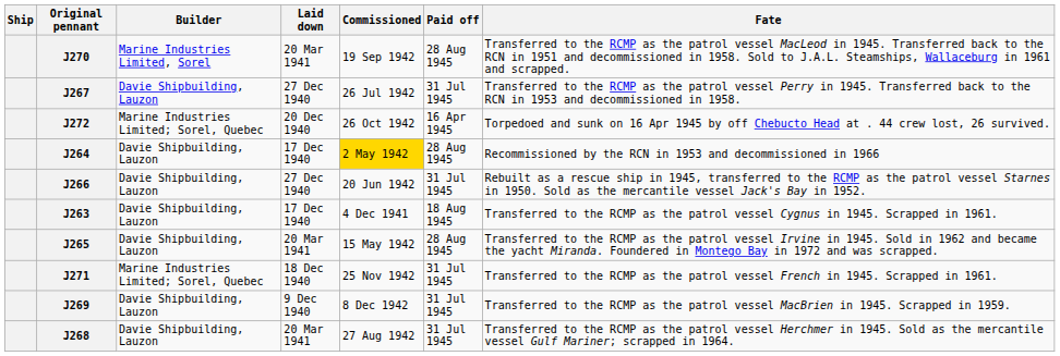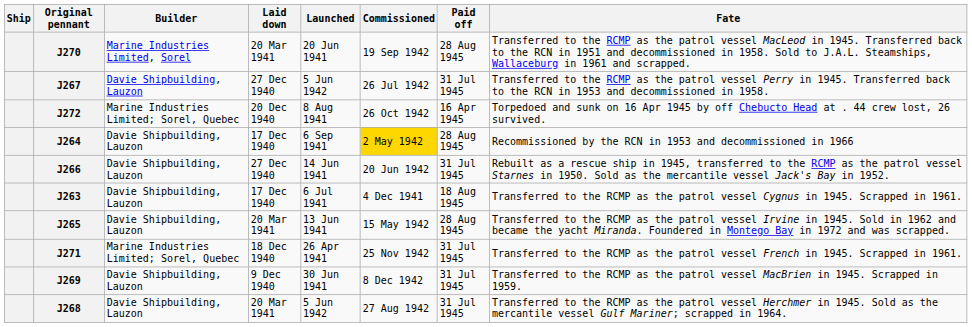+ column: Launched | 20 Jun 1941 | 5 Jun 1942 | 8 Aug 1941 | 6 Sep 1941 | 14 Jun 1941 | 6 Jul 1941 | 13 Jun 1941 | 26 Apr 1941 | 30 Jun 1941 | 5 Jun 1942
